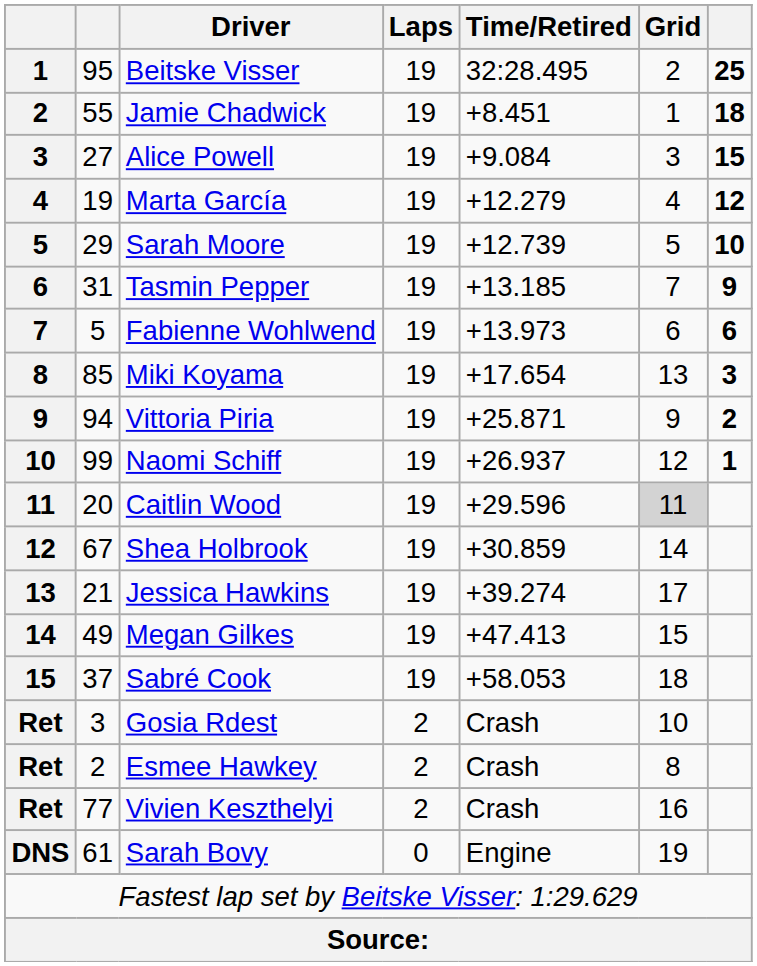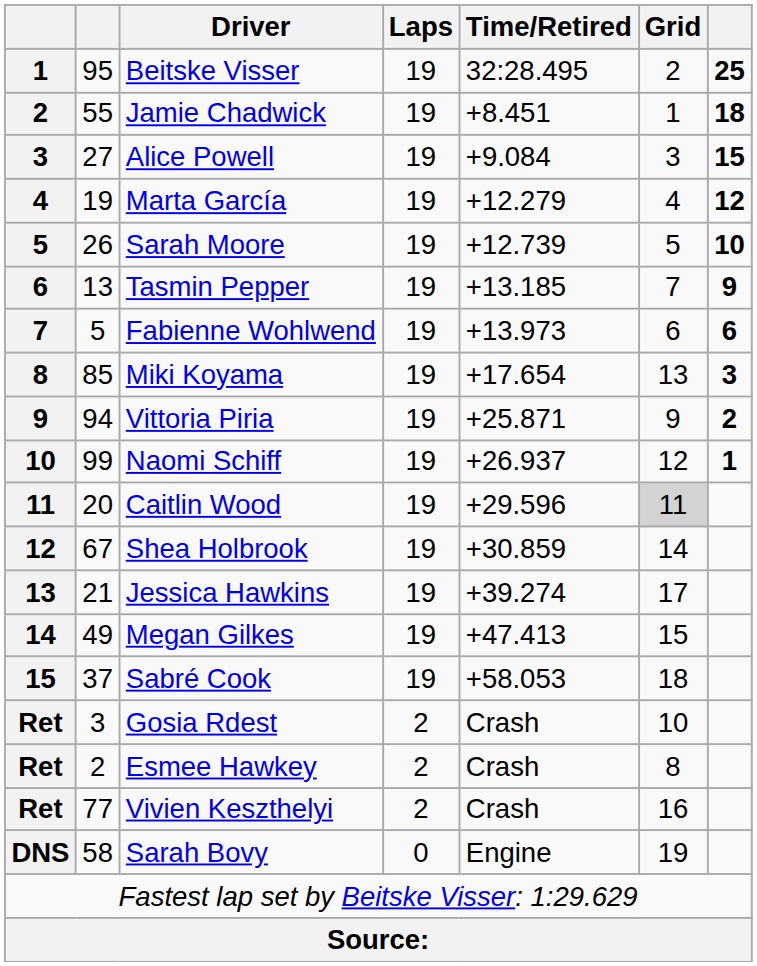Sarah Moore | column 2: 29 -> 26
Tasmin Pepper | column 2: 31 -> 13
Sarah Bovy | column 2: 61 -> 58
